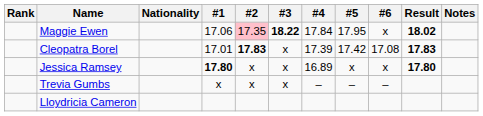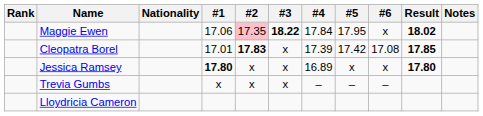Cleopatra Borel | Result: 17.83 -> 17.85
